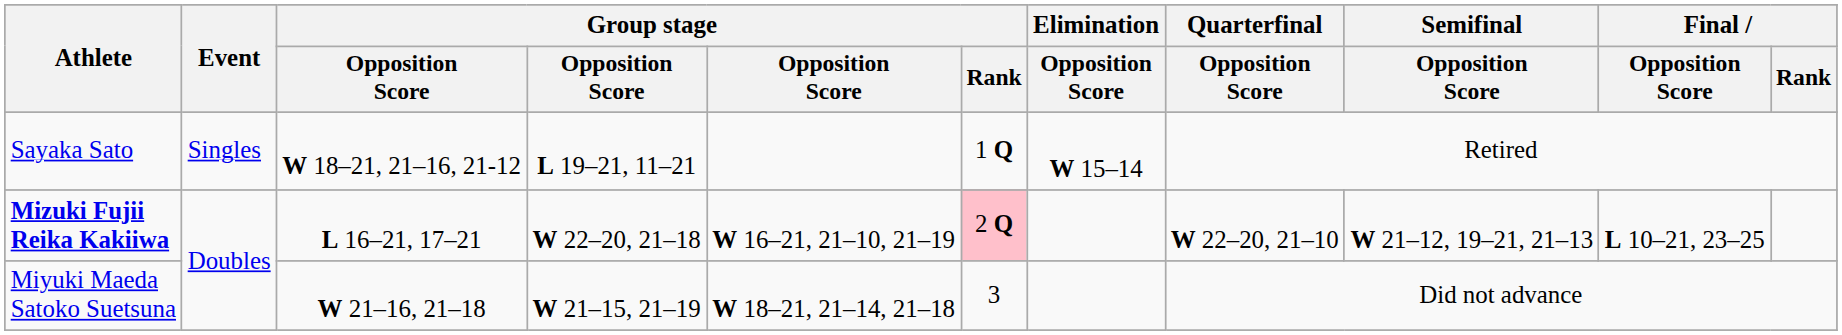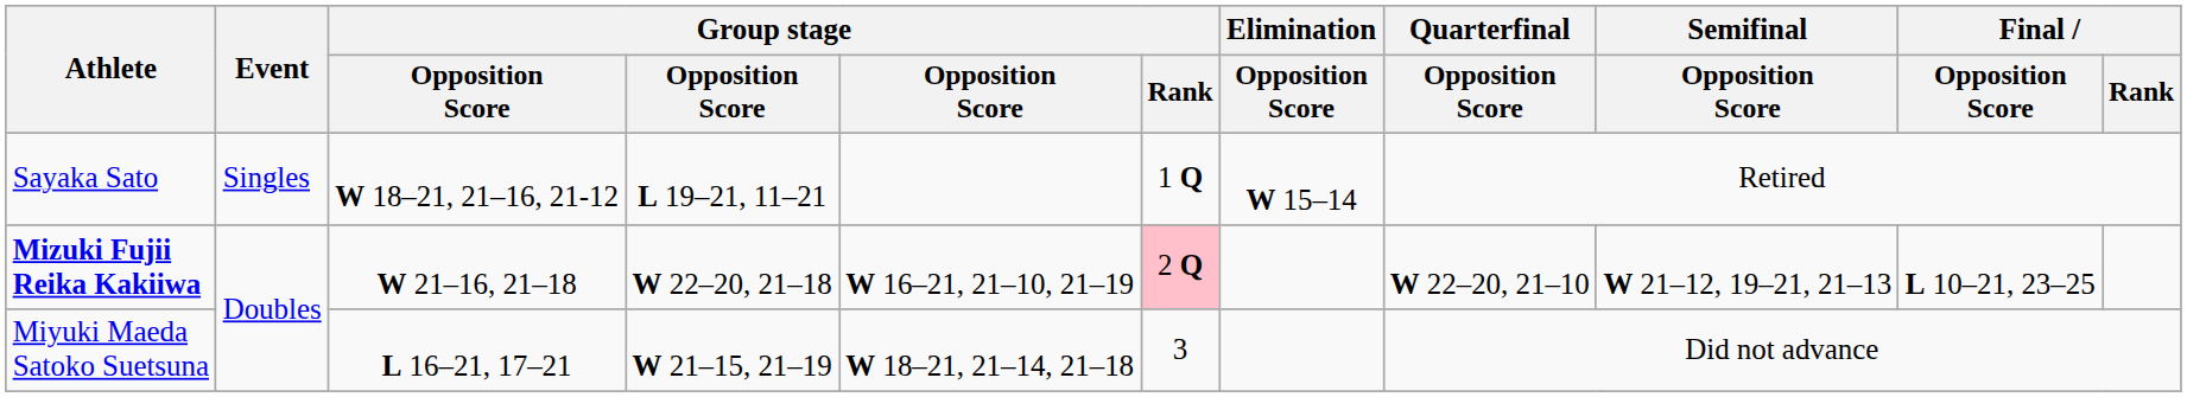Mizuki Fujii Reika Kakiiwa | column 3: L 16–21, 17–21 -> W 21–16, 21–18
Miyuki Maeda Satoko Suetsuna | column 3: W 21–16, 21–18 -> L 16–21, 17–21
